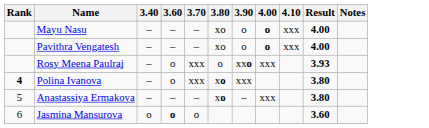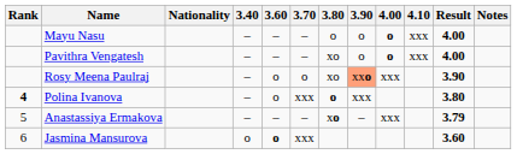+ column: Nationality
Mayu Nasu | 3.80: xo -> o
Rosy Meena Paulraj | 3.70: xxx -> o
Rosy Meena Paulraj | 3.80: o -> xo
Rosy Meena Paulraj | 3.90: no background -> lightsalmon background
Rosy Meena Paulraj | Result: 3.93 -> 3.90
Polina Ivanova | 3.80: xo -> o
Anastassiya Ermakova | Result: 3.80 -> 3.79
Jasmina Mansurova | 3.70: o -> xxx
